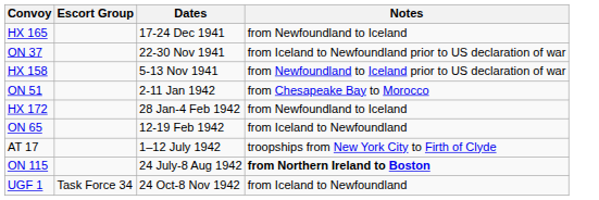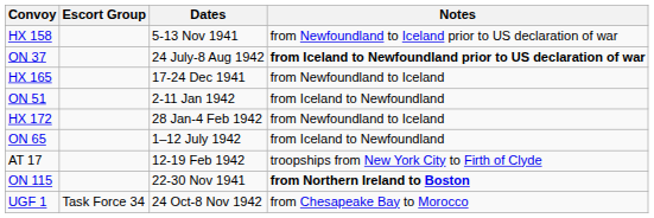rows swapped: HX 158 <-> HX 165
ON 37 | Dates: 22-30 Nov 1941 -> 24 July-8 Aug 1942
ON 37 | Notes: normal -> bold
ON 51 | Notes: from Chesapeake Bay to Morocco -> from Iceland to Newfoundland
ON 65 | Dates: 12-19 Feb 1942 -> 1–12 July 1942
AT 17 | Dates: 1–12 July 1942 -> 12-19 Feb 1942
ON 115 | Dates: 24 July-8 Aug 1942 -> 22-30 Nov 1941
UGF 1 | Notes: from Iceland to Newfoundland -> from Chesapeake Bay to Morocco
